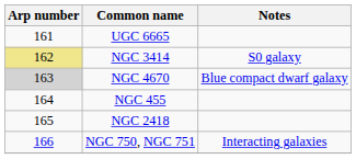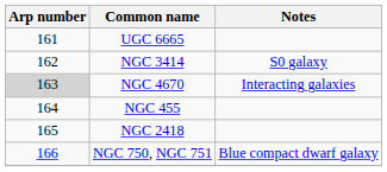NGC 3414 | Arp number: khaki background -> no background
NGC 4670 | Notes: Blue compact dwarf galaxy -> Interacting galaxies
NGC 750, NGC 751 | Notes: Interacting galaxies -> Blue compact dwarf galaxy
